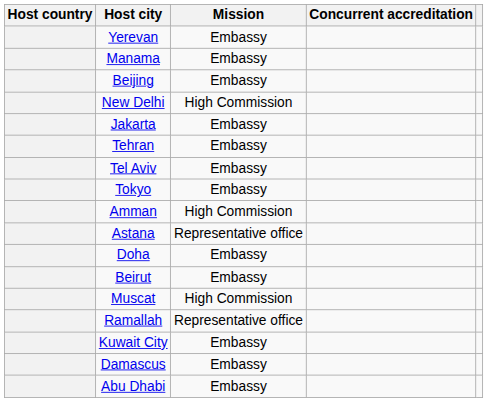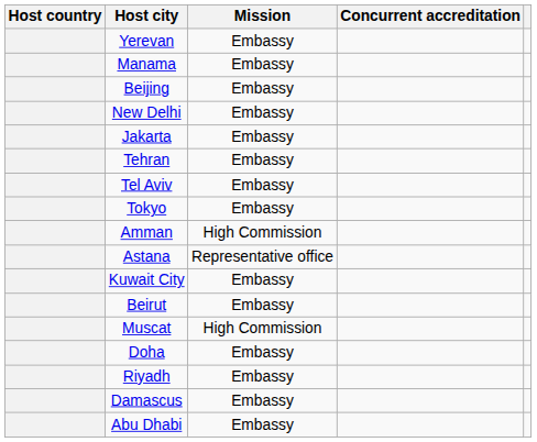New Delhi | Mission: High Commission -> Embassy
rows swapped: Kuwait City <-> Doha
- row: Ramallah | Representative office
+ row: Riyadh | Embassy
